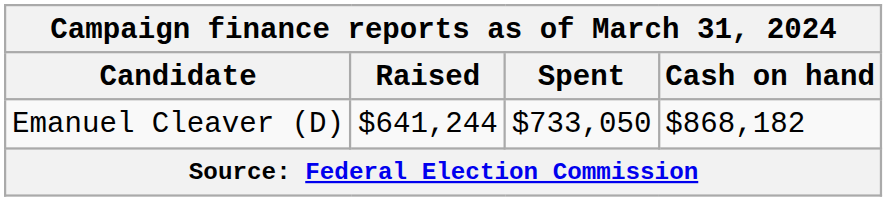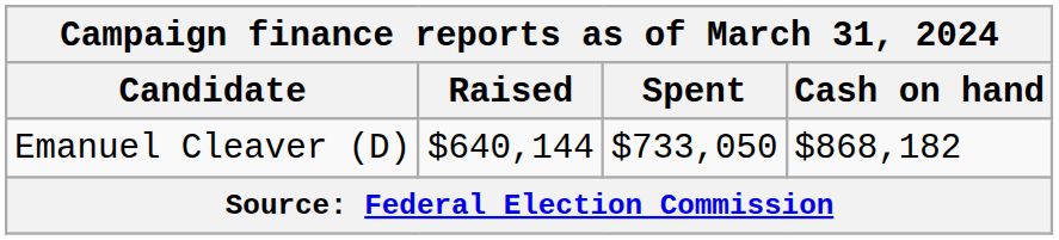Emanuel Cleaver (D) | Raised: $641,244 -> $640,144
